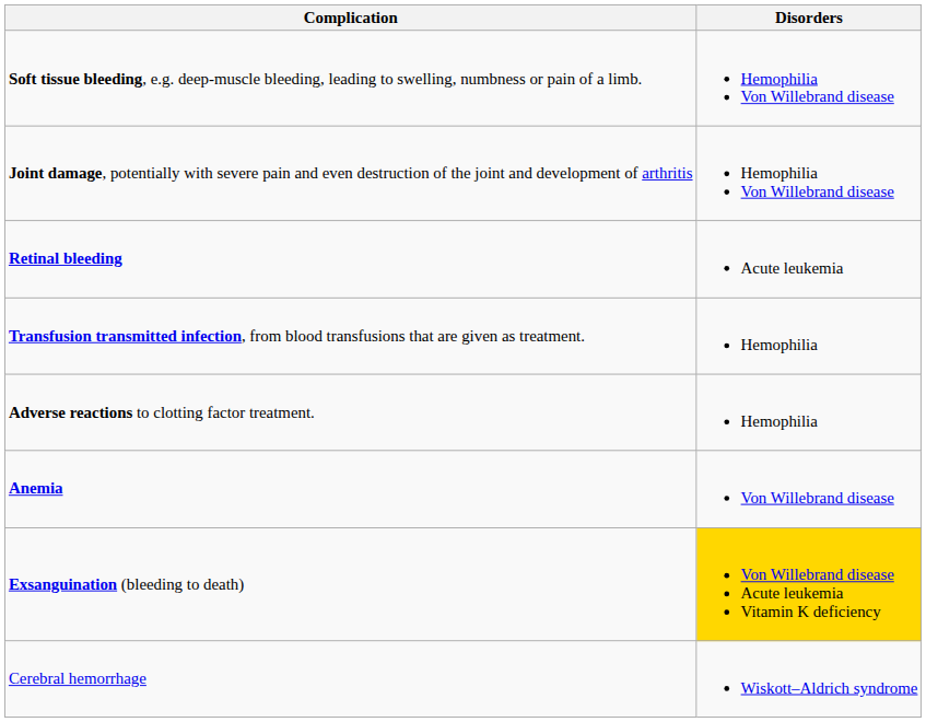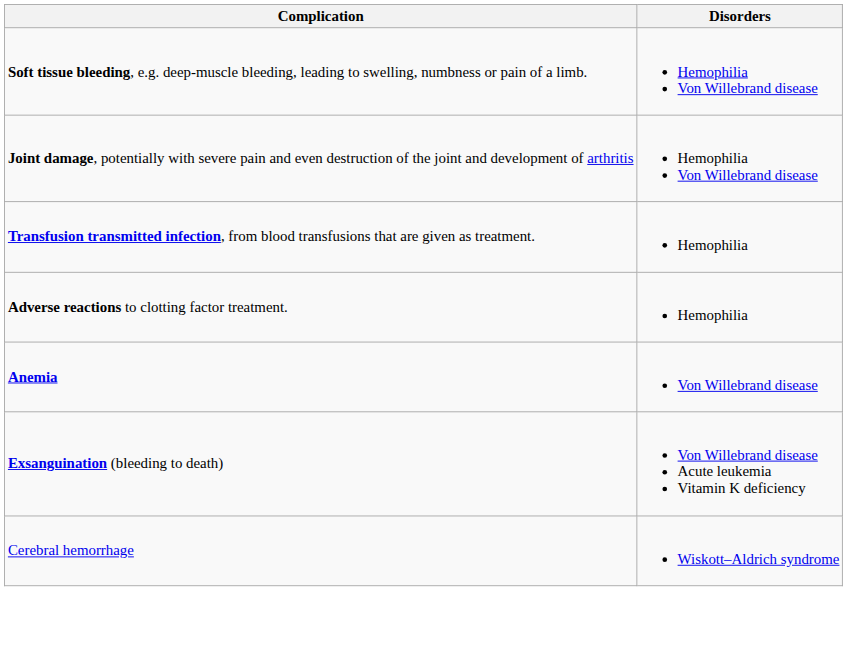- row: Retinal bleeding | Acute leukemia
Exsanguination (bleeding to death) | Disorders: gold background -> no background
